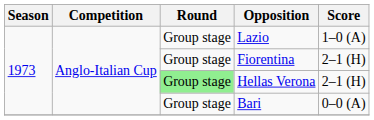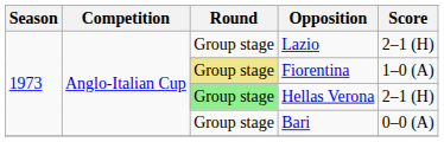Lazio | Score: 1–0 (A) -> 2–1 (H)
Fiorentina | Round: no background -> khaki background
Fiorentina | Score: 2–1 (H) -> 1–0 (A)
